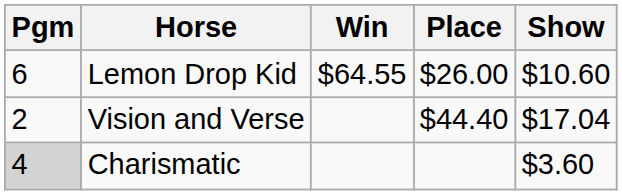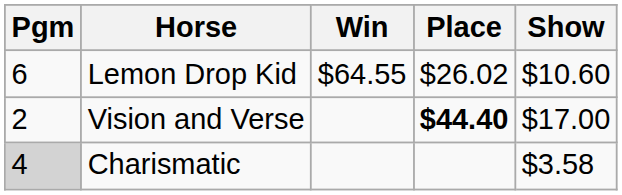Lemon Drop Kid | Place: $26.00 -> $26.02
Vision and Verse | Place: normal -> bold
Vision and Verse | Show: $17.04 -> $17.00
Charismatic | Show: $3.60 -> $3.58
